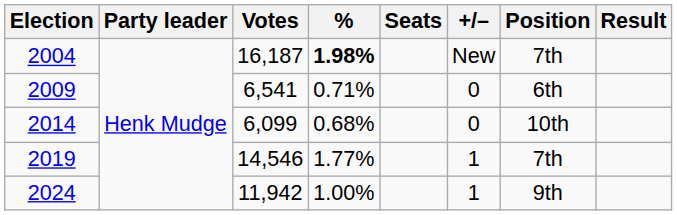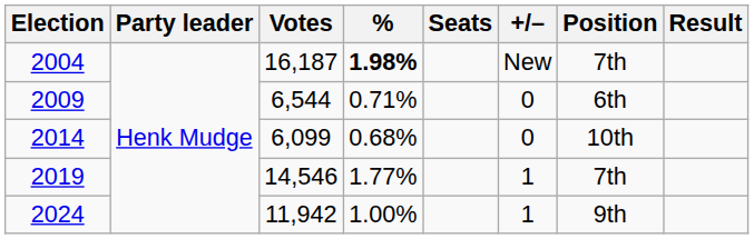2009 | Votes: 6,541 -> 6,544
